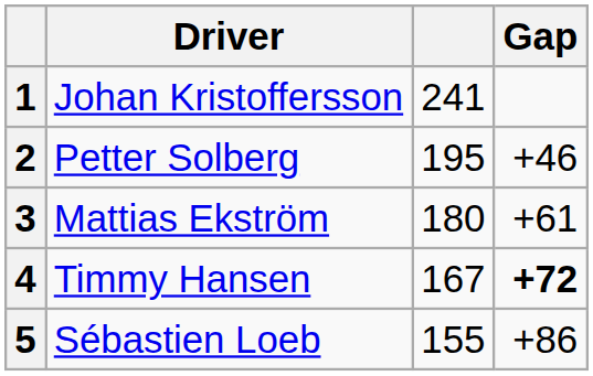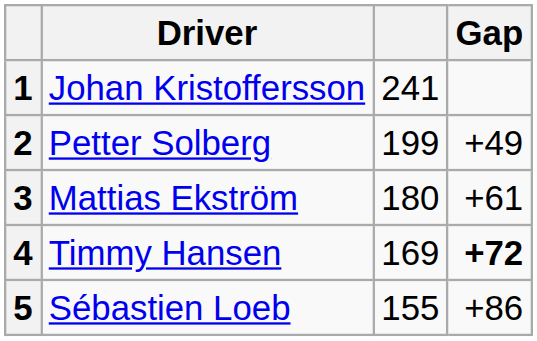2 | column 3: 195 -> 199
2 | Gap: +46 -> +49
4 | column 3: 167 -> 169
